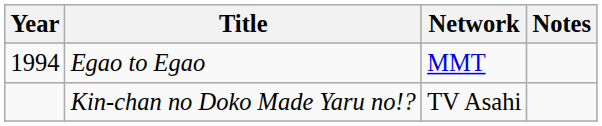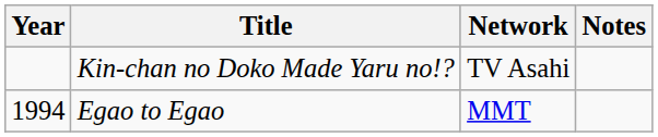rows swapped: Kin-chan no Doko Made Yaru no!? <-> Egao to Egao
